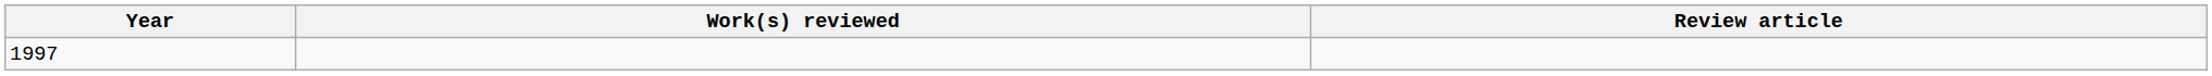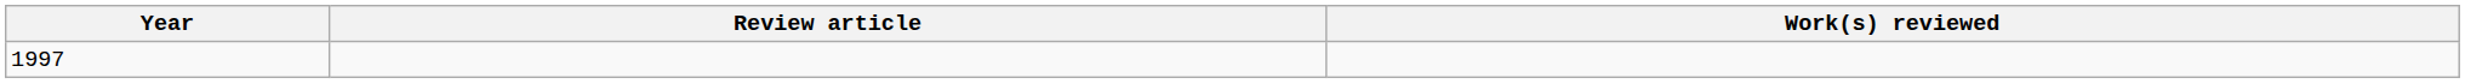columns swapped: Review article <-> Work(s) reviewed
